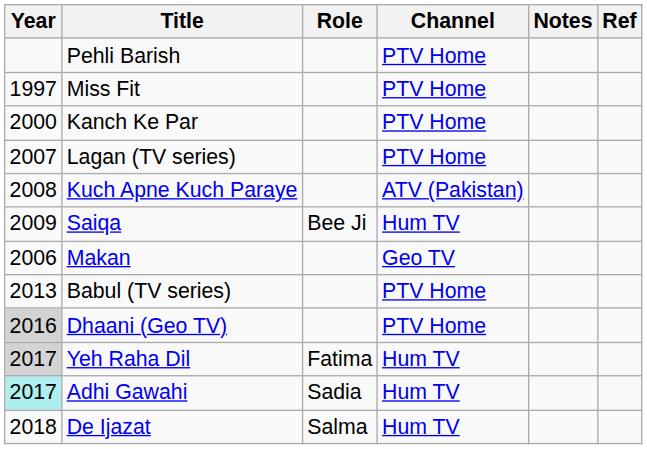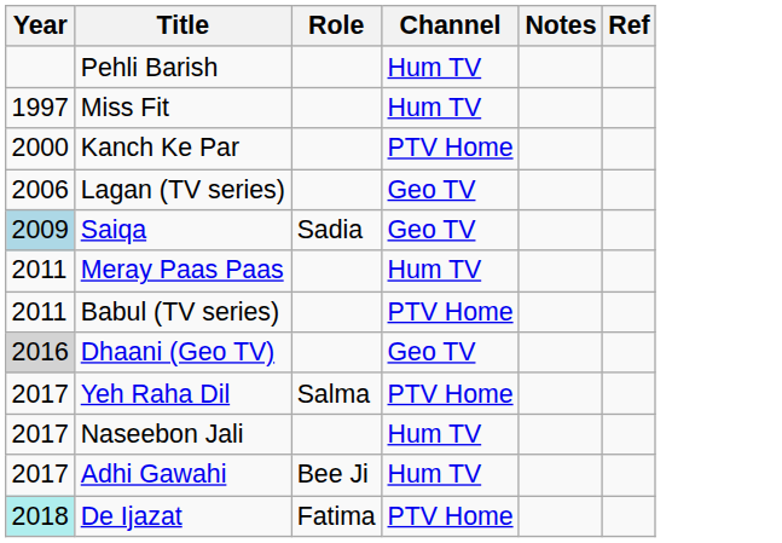Pehli Barish | Channel: PTV Home -> Hum TV
Miss Fit | Channel: PTV Home -> Hum TV
Lagan (TV series) | Year: 2007 -> 2006
Lagan (TV series) | Channel: PTV Home -> Geo TV
- row: 2008 | Kuch Apne Kuch Paraye | ATV (Pakistan)
Saiqa | Year: no background -> lightblue background
Saiqa | Role: Bee Ji -> Sadia
Saiqa | Channel: Hum TV -> Geo TV
- row: 2006 | Makan | Geo TV
+ row: 2011 | Meray Paas Paas | Hum TV
Babul (TV series) | Year: 2013 -> 2011
Dhaani (Geo TV) | Channel: PTV Home -> Geo TV
Yeh Raha Dil | Year: lightgrey background -> no background
Yeh Raha Dil | Role: Fatima -> Salma
Yeh Raha Dil | Channel: Hum TV -> PTV Home
+ row: 2017 | Naseebon Jali | Hum TV
Adhi Gawahi | Year: paleturquoise background -> no background
Adhi Gawahi | Role: Sadia -> Bee Ji
De Ijazat | Year: no background -> paleturquoise background
De Ijazat | Role: Salma -> Fatima
De Ijazat | Channel: Hum TV -> PTV Home
